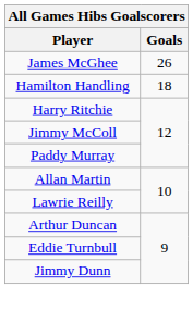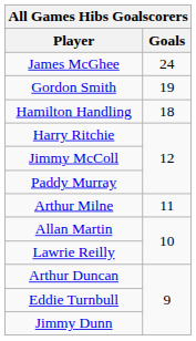James McGhee | Goals: 26 -> 24
+ row: Gordon Smith | 19
+ row: Arthur Milne | 11
